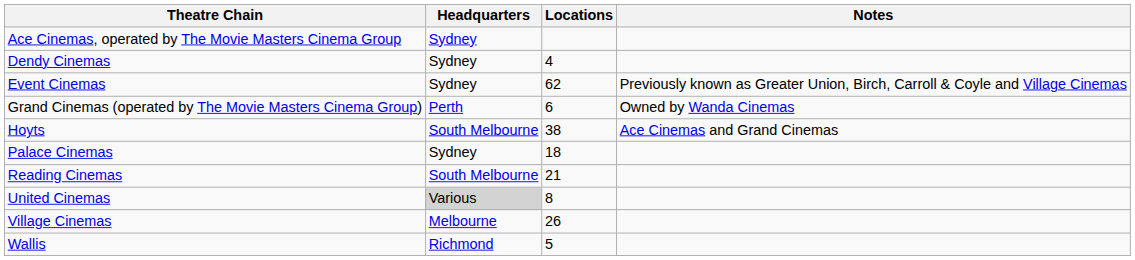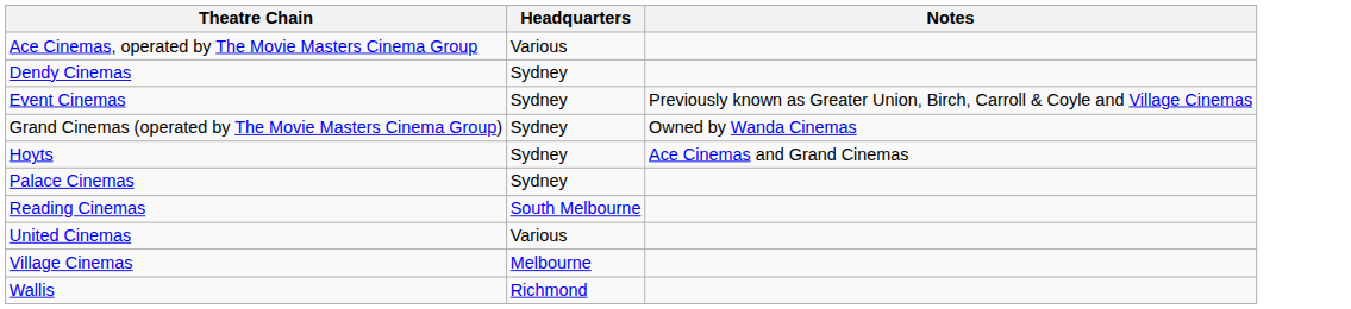- column: Locations | 4 | 62 | 6 | 38 | 18 | 21 | 8 | 26 | 5
Ace Cinemas, operated by The Movie Masters Cinema Group | Headquarters: Sydney -> Various
Grand Cinemas (operated by The Movie Masters Cinema Group) | Headquarters: Perth -> Sydney
Hoyts | Headquarters: South Melbourne -> Sydney
United Cinemas | Headquarters: lightgrey background -> no background
